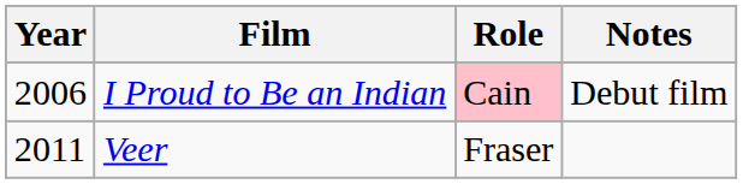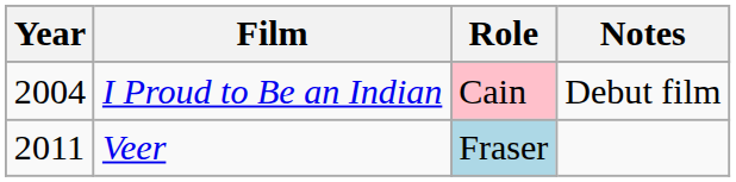I Proud to Be an Indian | Year: 2006 -> 2004
Veer | Role: no background -> lightblue background
